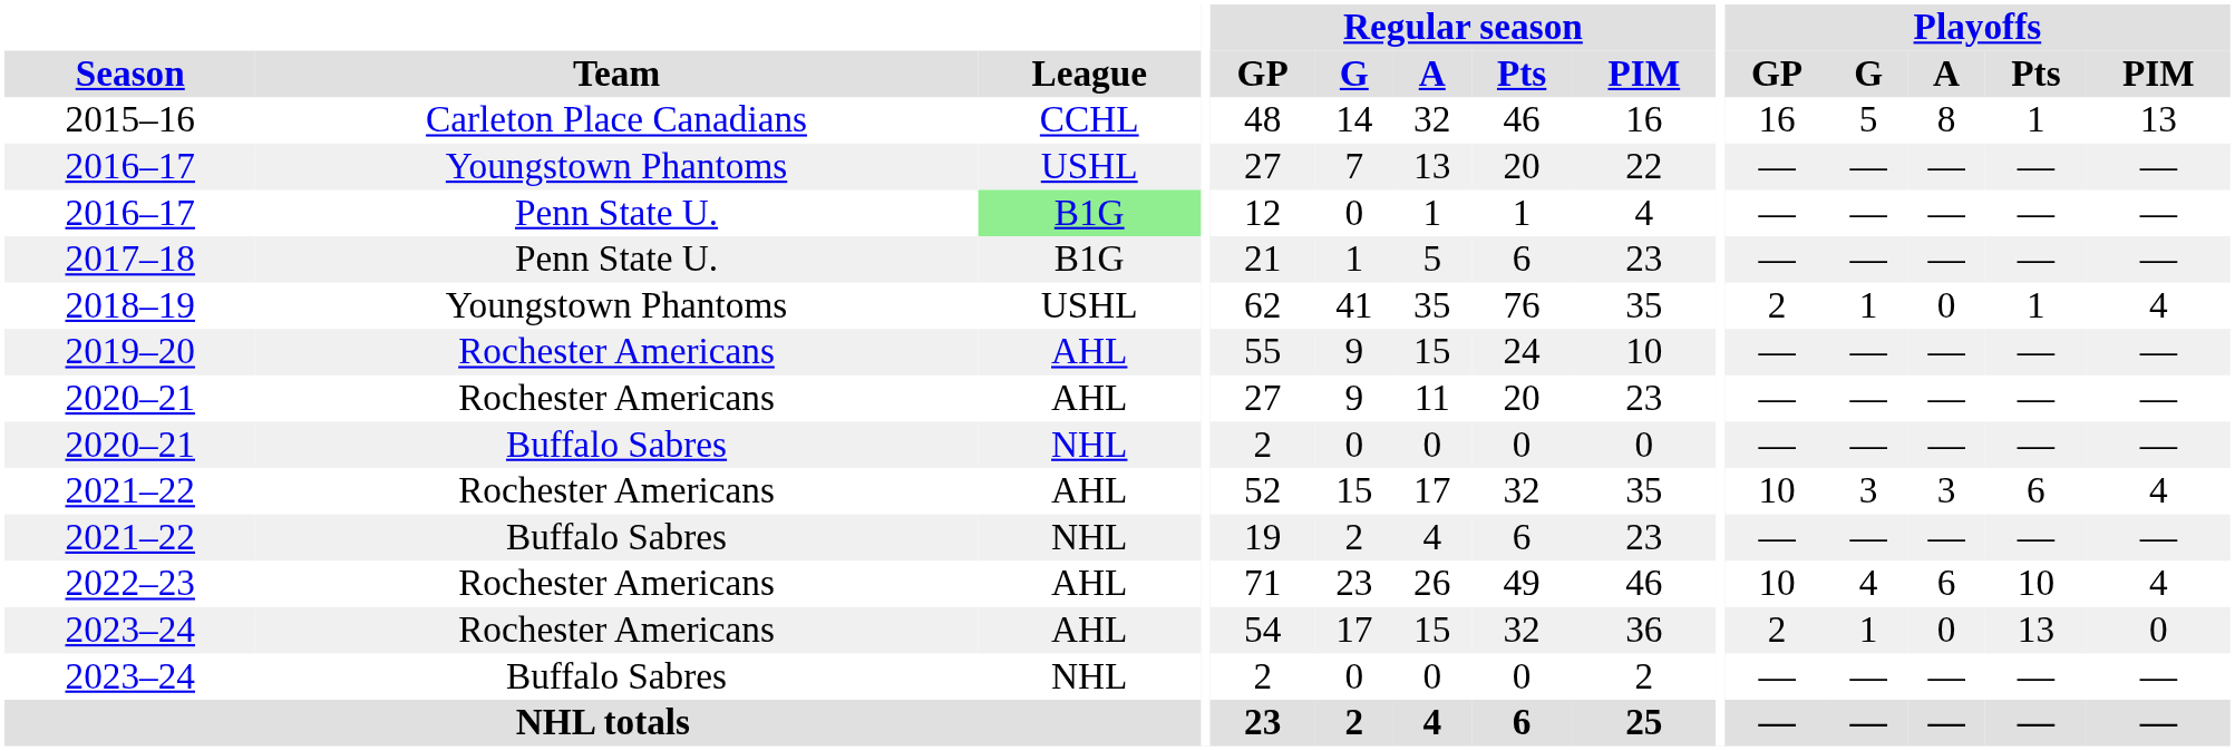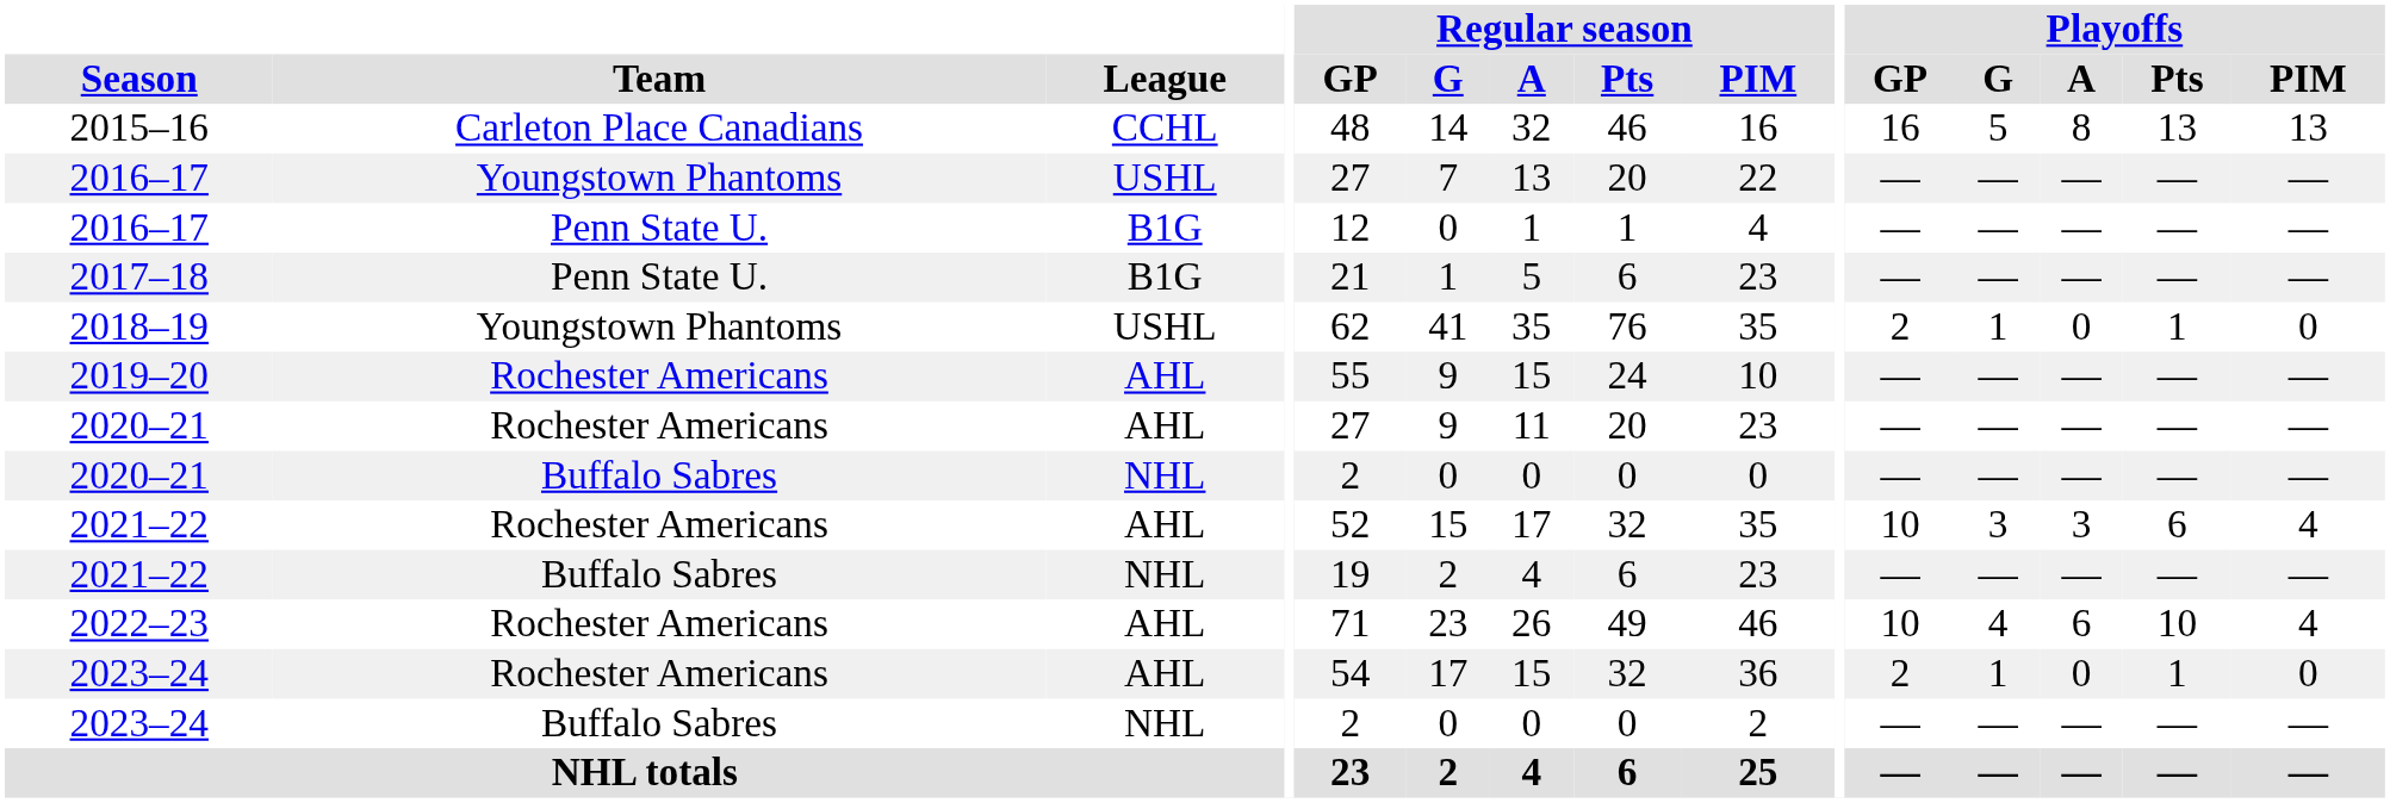2015–16 | Playoffs / Pts: 1 -> 13
2016–17 / Penn State U. | League: lightgreen background -> no background
2018–19 | Playoffs / PIM: 4 -> 0
2023–24 / Rochester Americans | Playoffs / Pts: 13 -> 1
